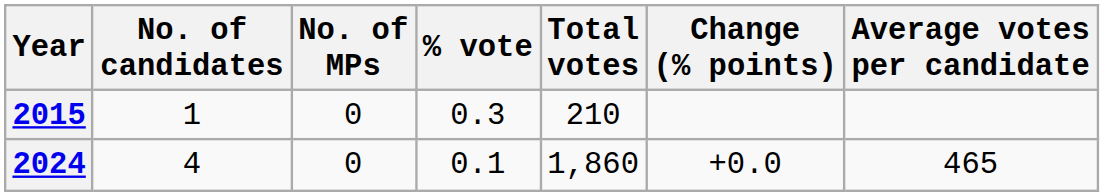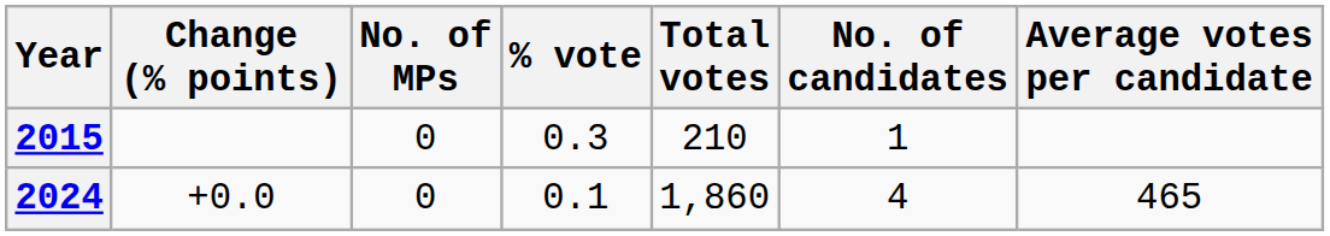columns swapped: No. of candidates <-> Change (% points)
